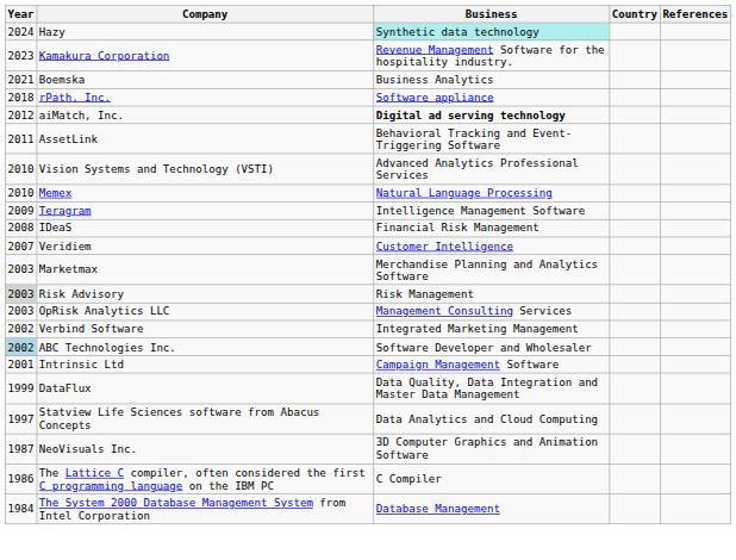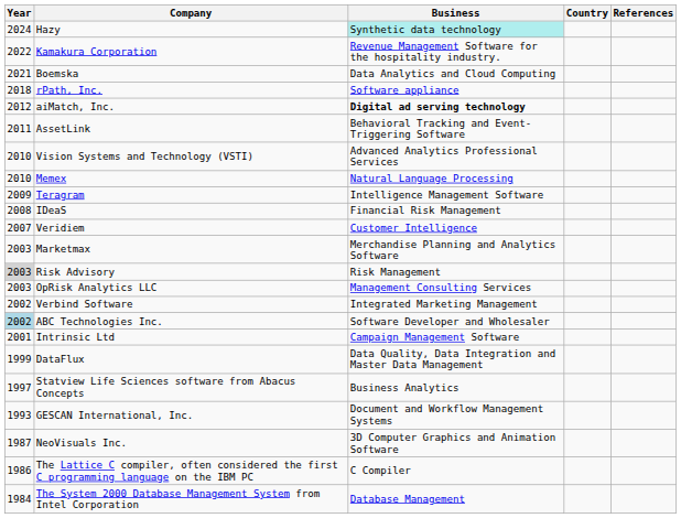Kamakura Corporation | Year: 2023 -> 2022
Boemska | Business: Business Analytics -> Data Analytics and Cloud Computing
Statview Life Sciences software from Abacus Concepts | Business: Data Analytics and Cloud Computing -> Business Analytics
+ row: 1993 | GESCAN International, Inc. | Document and Workflow Management Systems
